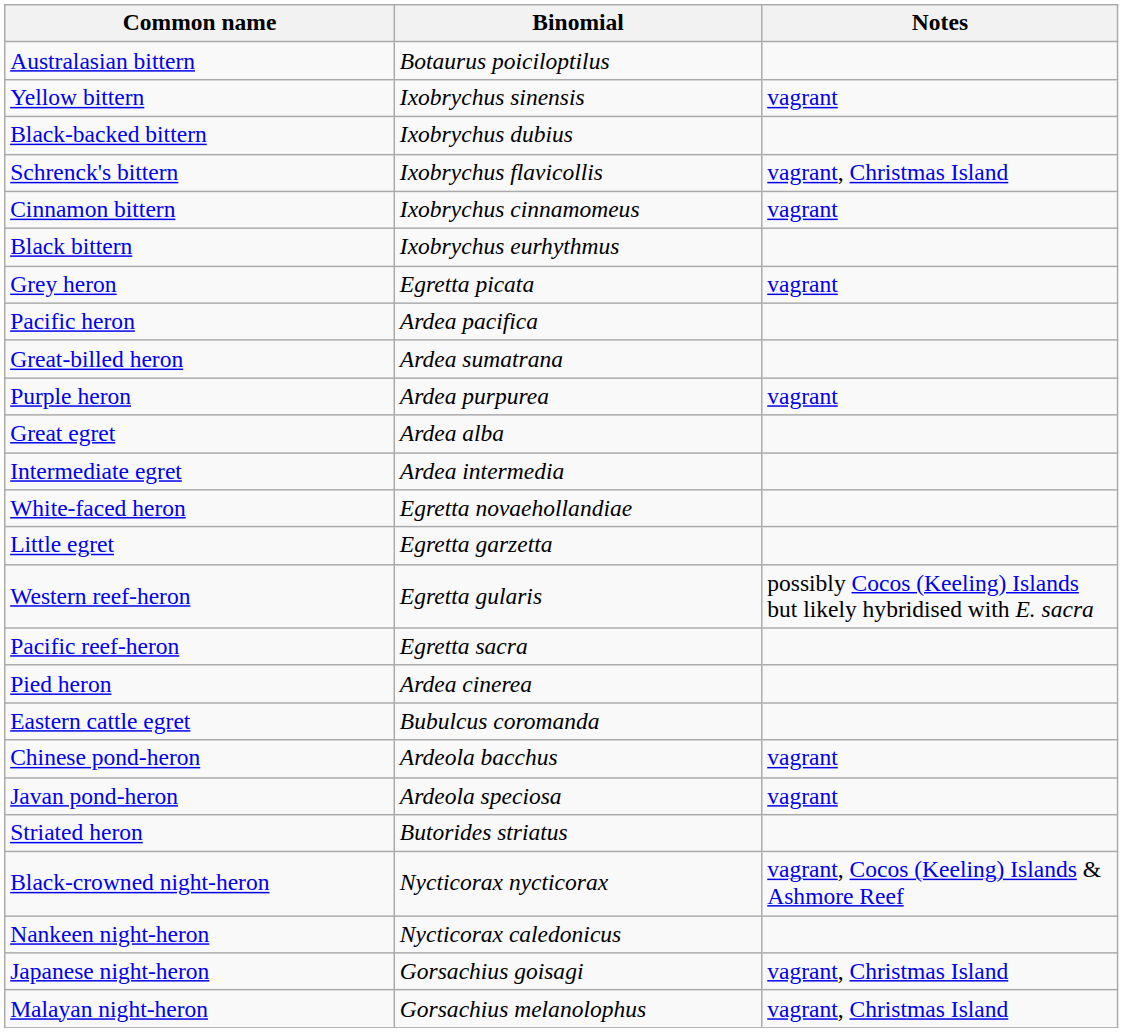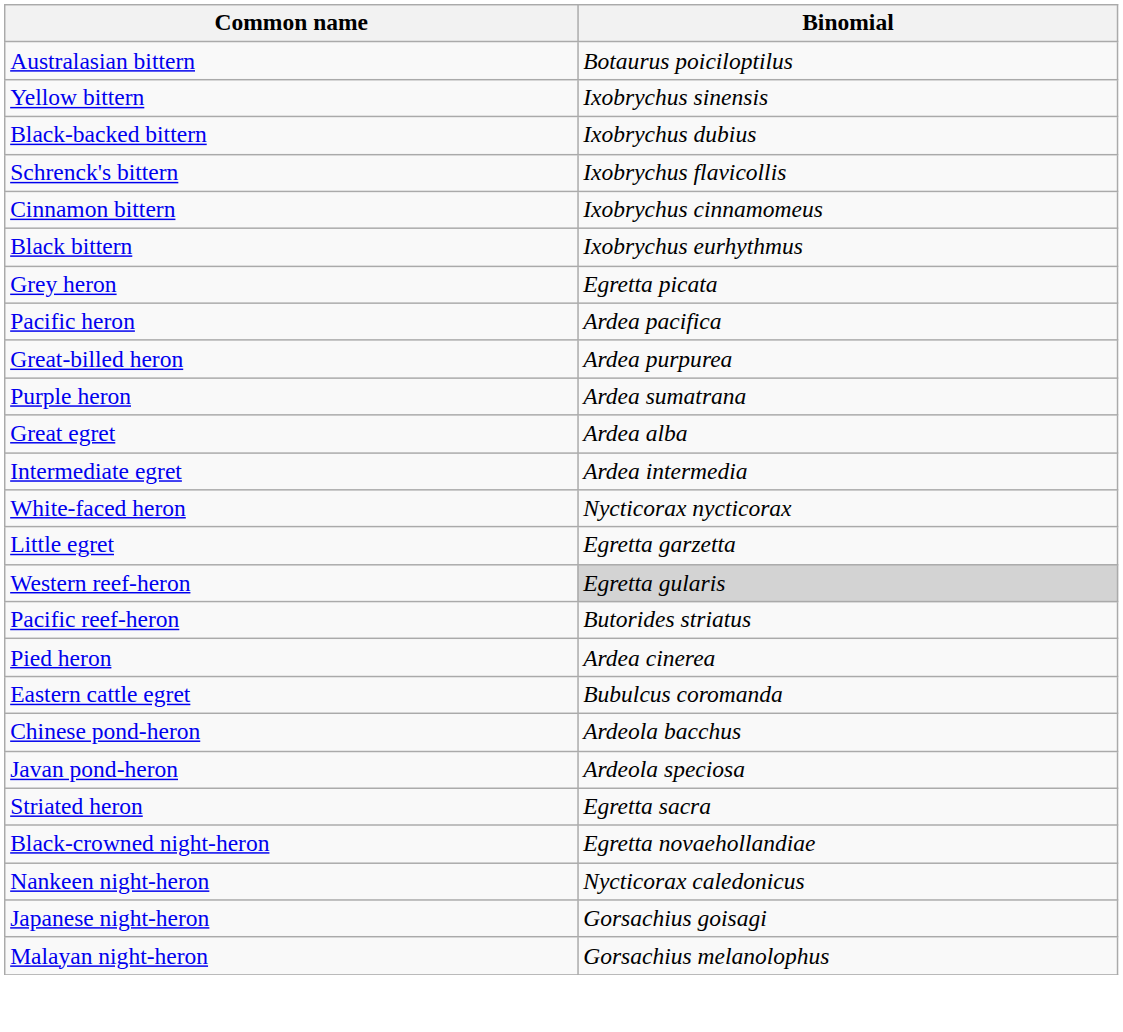- column: Notes | vagrant | vagrant, Christmas Island | vagrant | vagrant | vagrant | possibly Cocos (Keeling) Islands but likely hybridised with E. sacra | vagrant | vagrant | vagrant, Cocos (Keeling) Islands & Ashmore Reef | vagrant, Christmas Island | vagrant, Christmas Island
Great-billed heron | Binomial: Ardea sumatrana -> Ardea purpurea
Purple heron | Binomial: Ardea purpurea -> Ardea sumatrana
White-faced heron | Binomial: Egretta novaehollandiae -> Nycticorax nycticorax
Western reef-heron | Binomial: no background -> lightgrey background
Pacific reef-heron | Binomial: Egretta sacra -> Butorides striatus
Striated heron | Binomial: Butorides striatus -> Egretta sacra
Black-crowned night-heron | Binomial: Nycticorax nycticorax -> Egretta novaehollandiae
